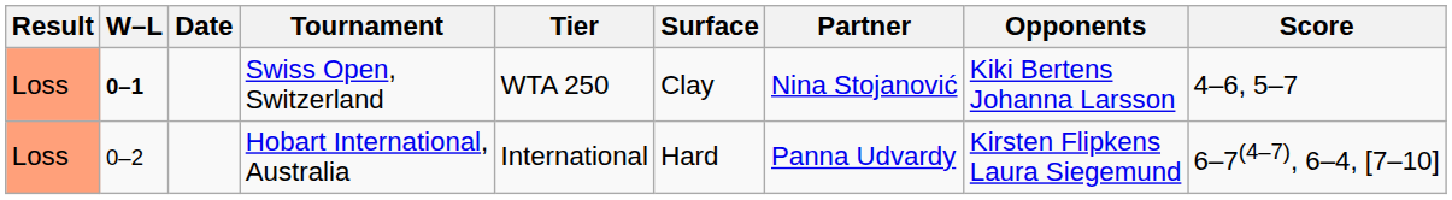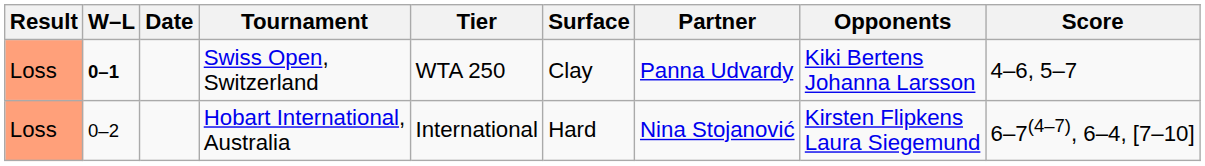Swiss Open, Switzerland | Partner: Nina Stojanović -> Panna Udvardy
Hobart International, Australia | Partner: Panna Udvardy -> Nina Stojanović
